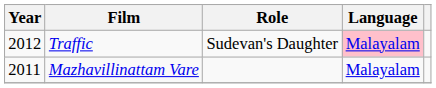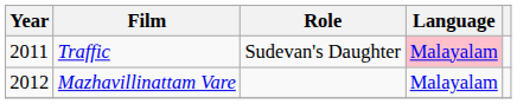Traffic | Year: 2012 -> 2011
Mazhavillinattam Vare | Year: 2011 -> 2012
